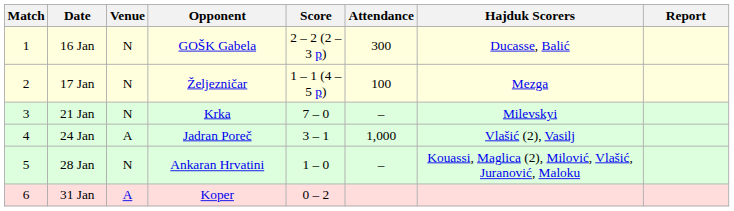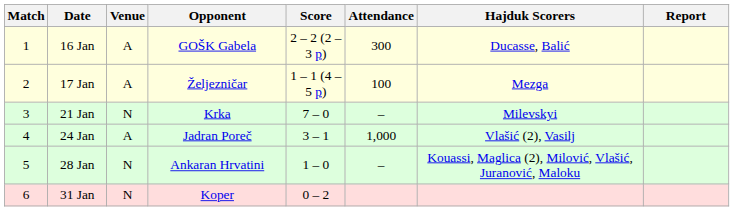16 Jan | Venue: N -> A
17 Jan | Venue: N -> A
31 Jan | Venue: A -> N
